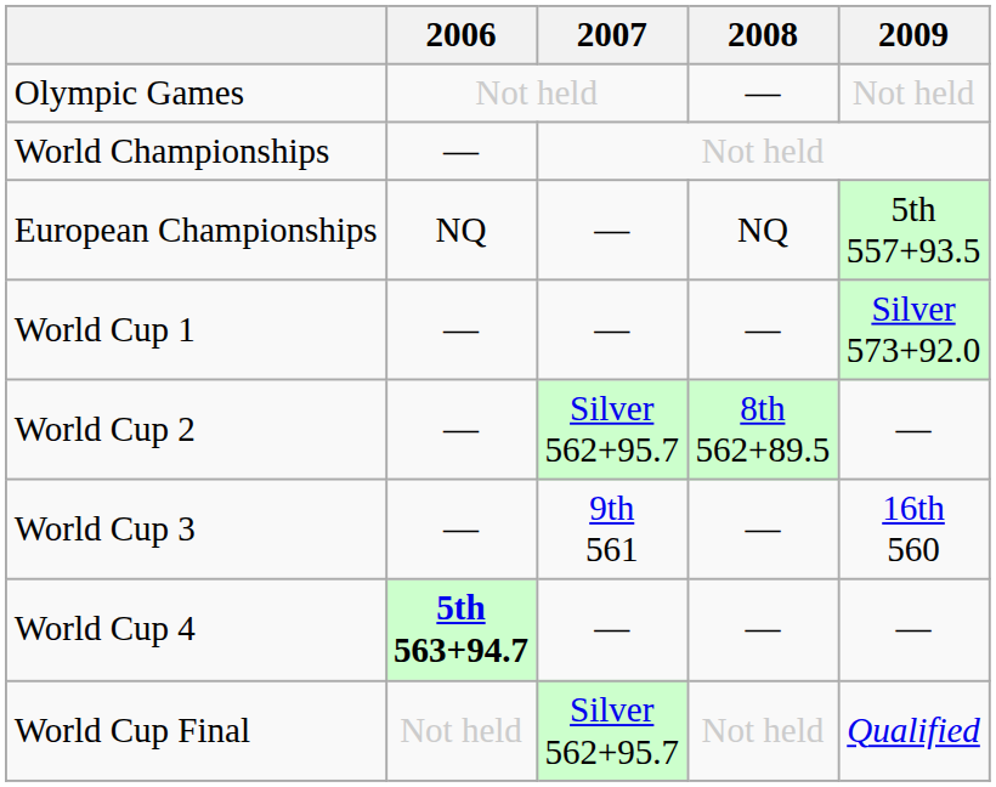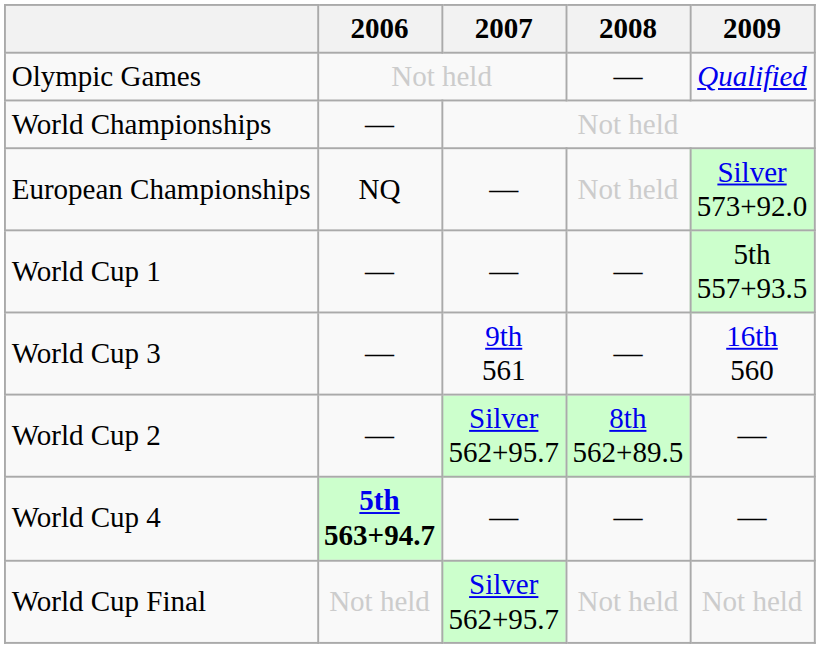Olympic Games | 2009: Not held -> Qualified
European Championships | 2008: NQ -> Not held
European Championships | 2009: 5th 557+93.5 -> Silver 573+92.0
World Cup 1 | 2009: Silver 573+92.0 -> 5th 557+93.5
rows swapped: World Cup 2 <-> World Cup 3
World Cup Final | 2009: Qualified -> Not held
